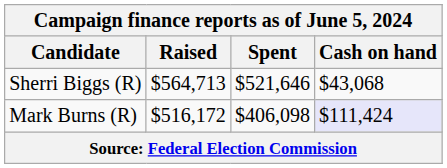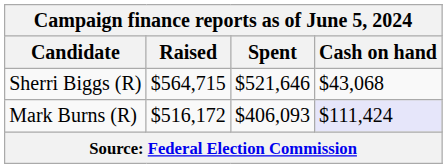Sherri Biggs (R) | Raised: $564,713 -> $564,715
Mark Burns (R) | Spent: $406,098 -> $406,093
